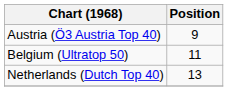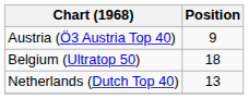Belgium (Ultratop 50) | Position: 11 -> 18
